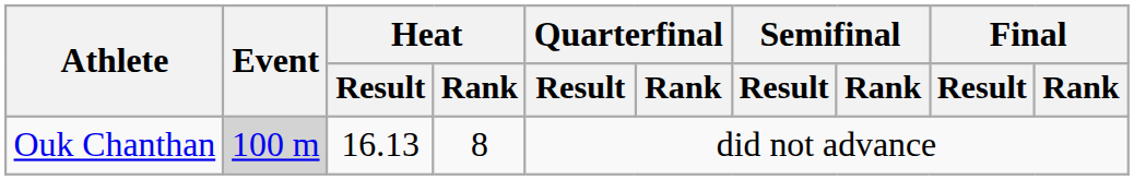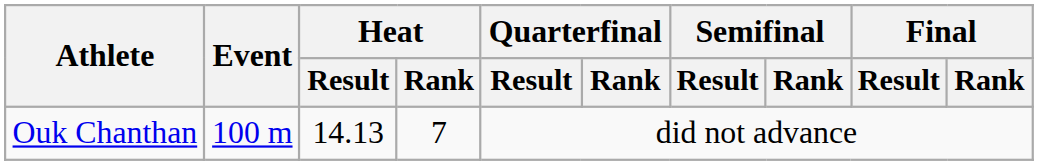Ouk Chanthan | Event: lightgrey background -> no background
Ouk Chanthan | Heat / Result: 16.13 -> 14.13
Ouk Chanthan | Heat / Rank: 8 -> 7
